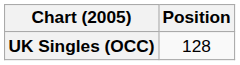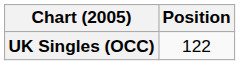UK Singles (OCC) | Position: 128 -> 122
